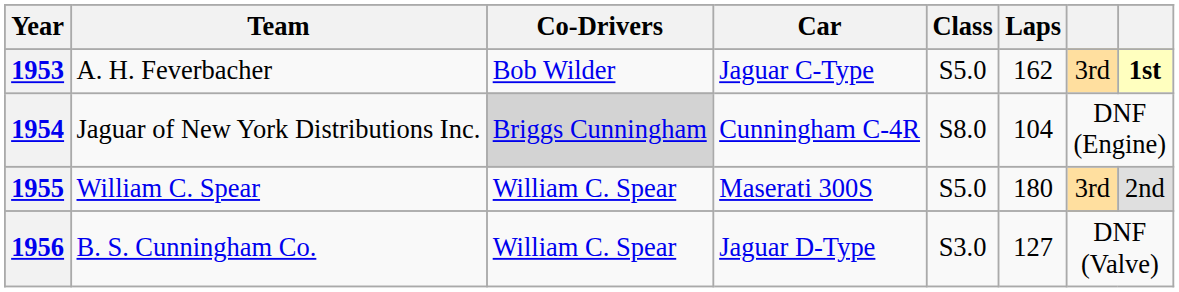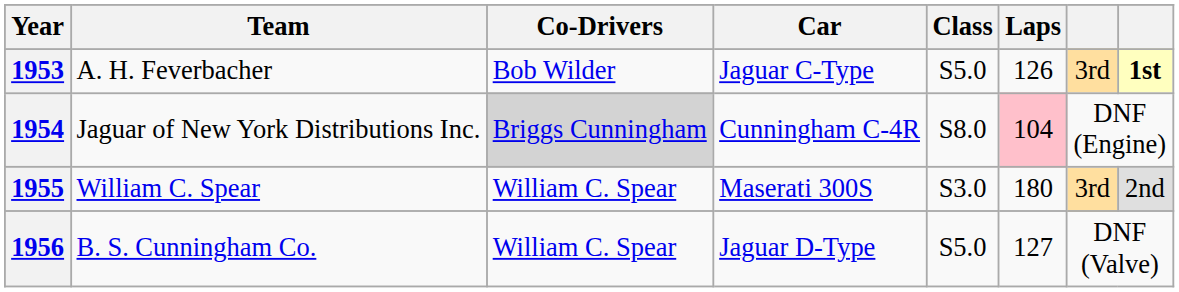1953 | Laps: 162 -> 126
1954 | Laps: no background -> pink background
1955 | Class: S5.0 -> S3.0
1956 | Class: S3.0 -> S5.0
